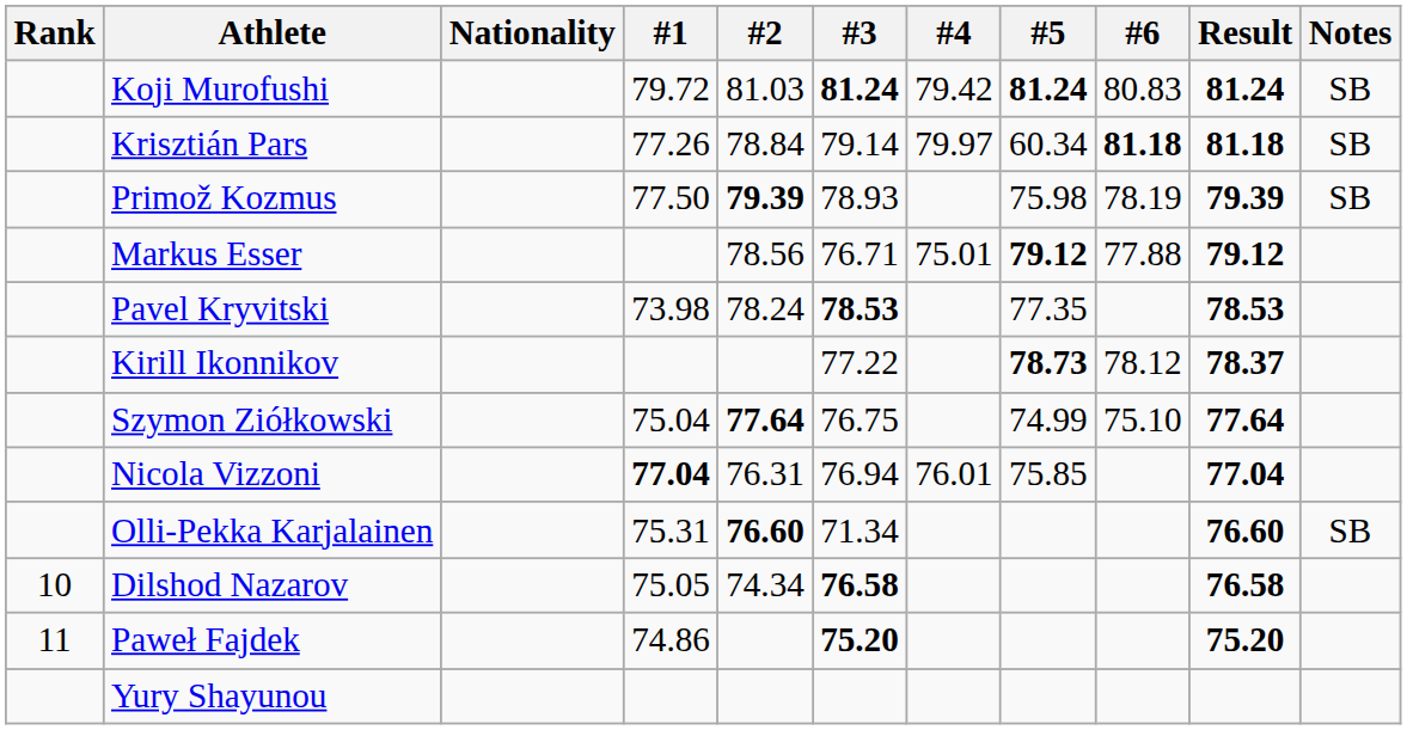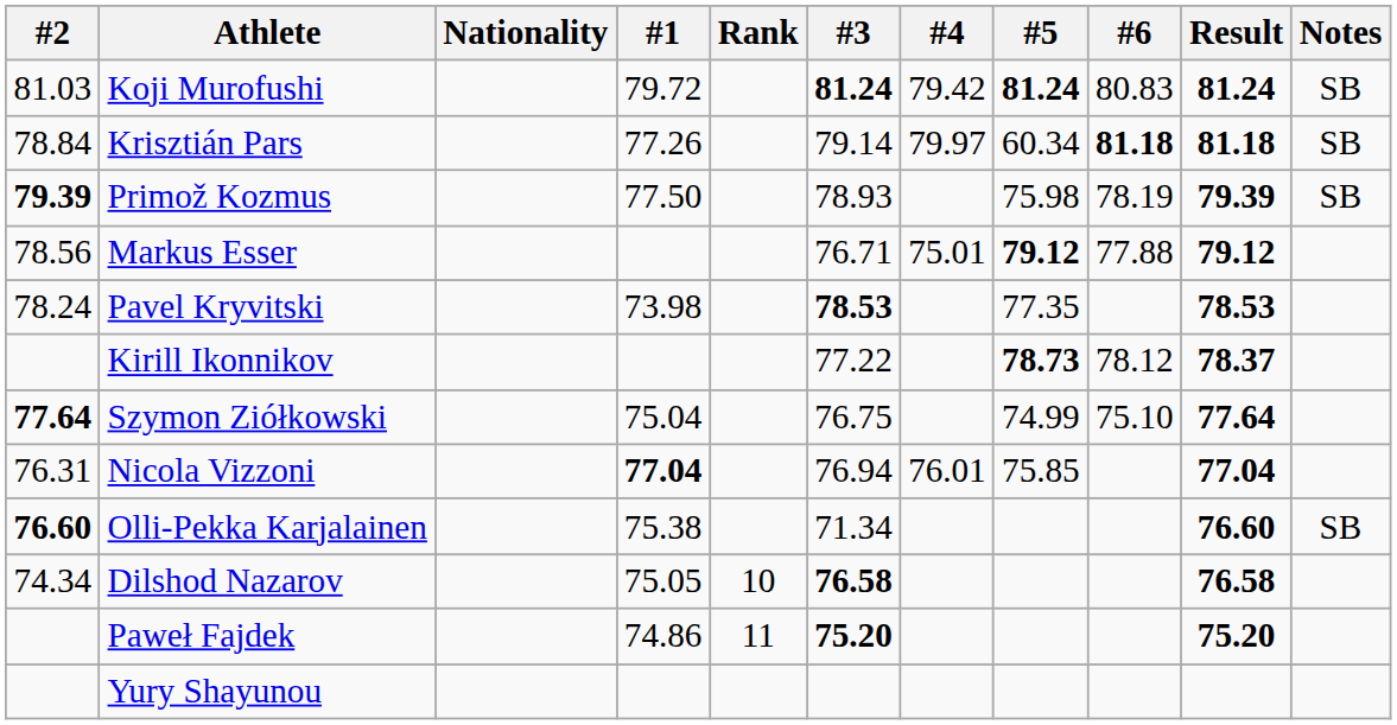columns swapped: Rank <-> #2
Olli-Pekka Karjalainen | #1: 75.31 -> 75.38
